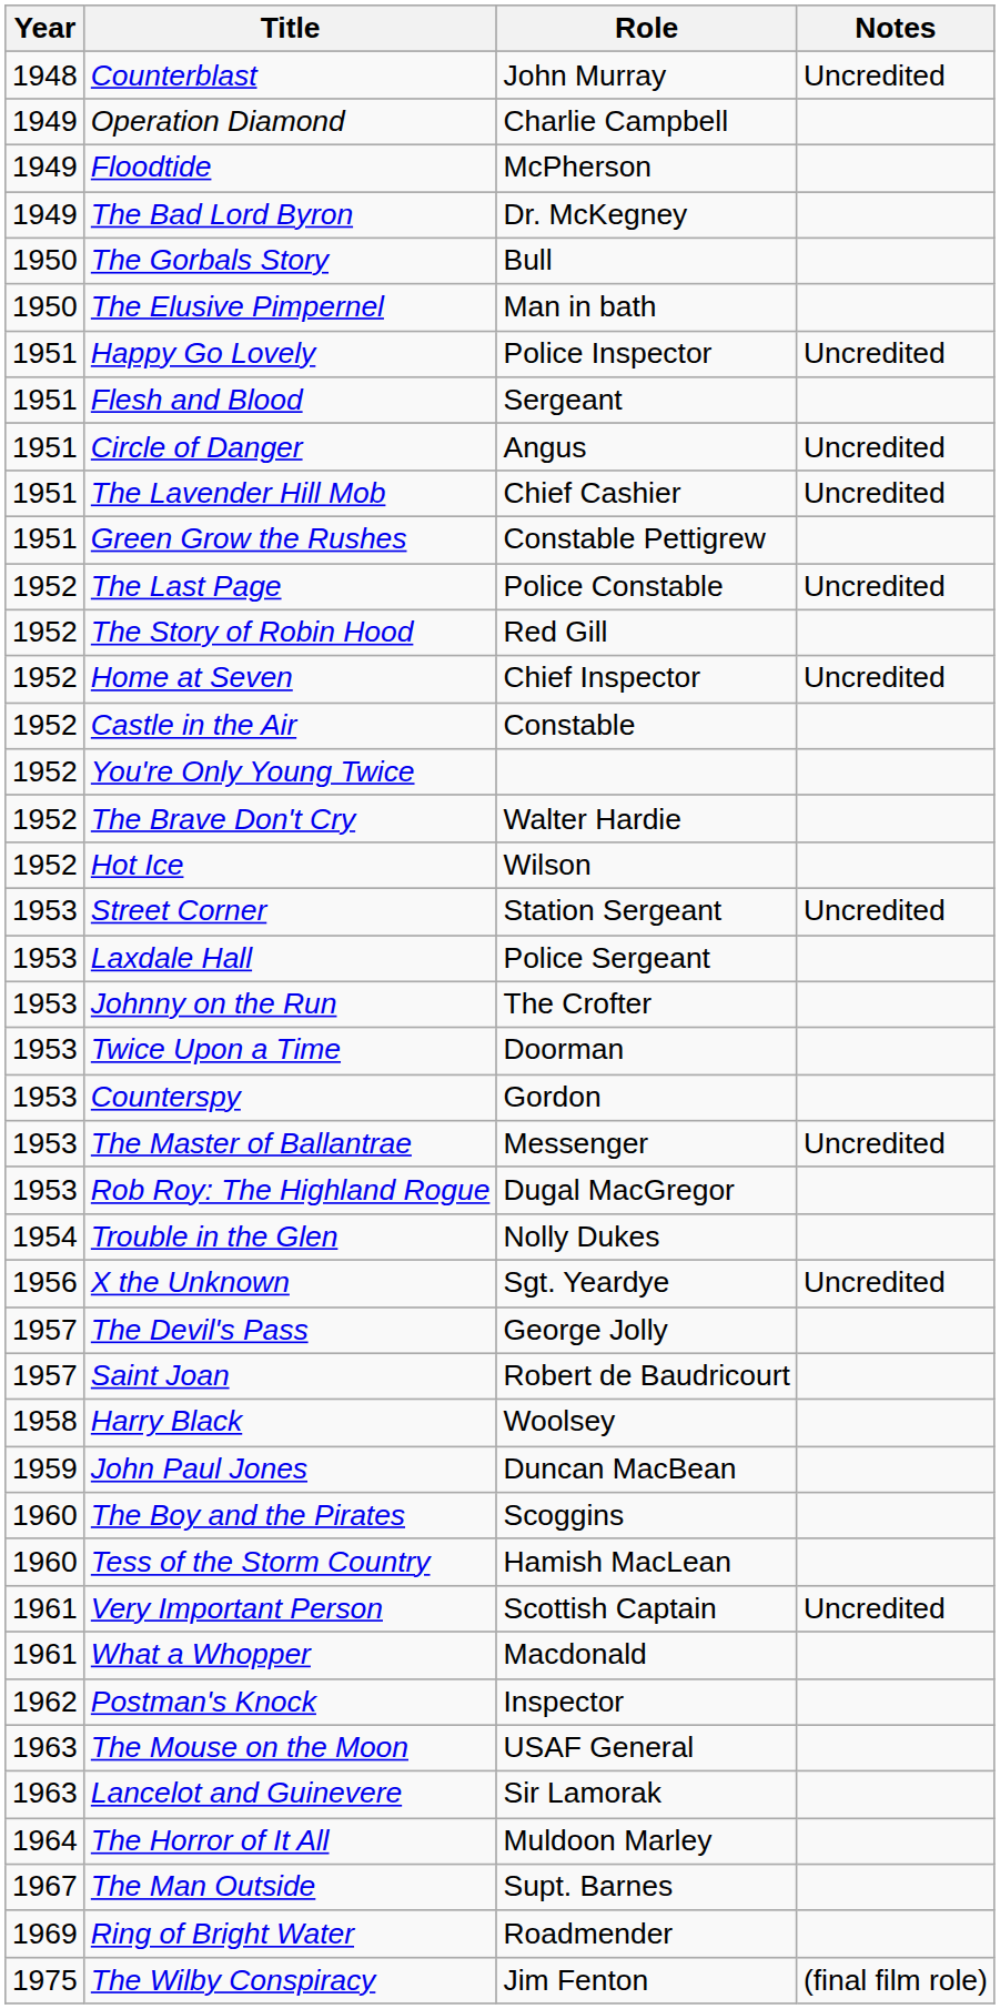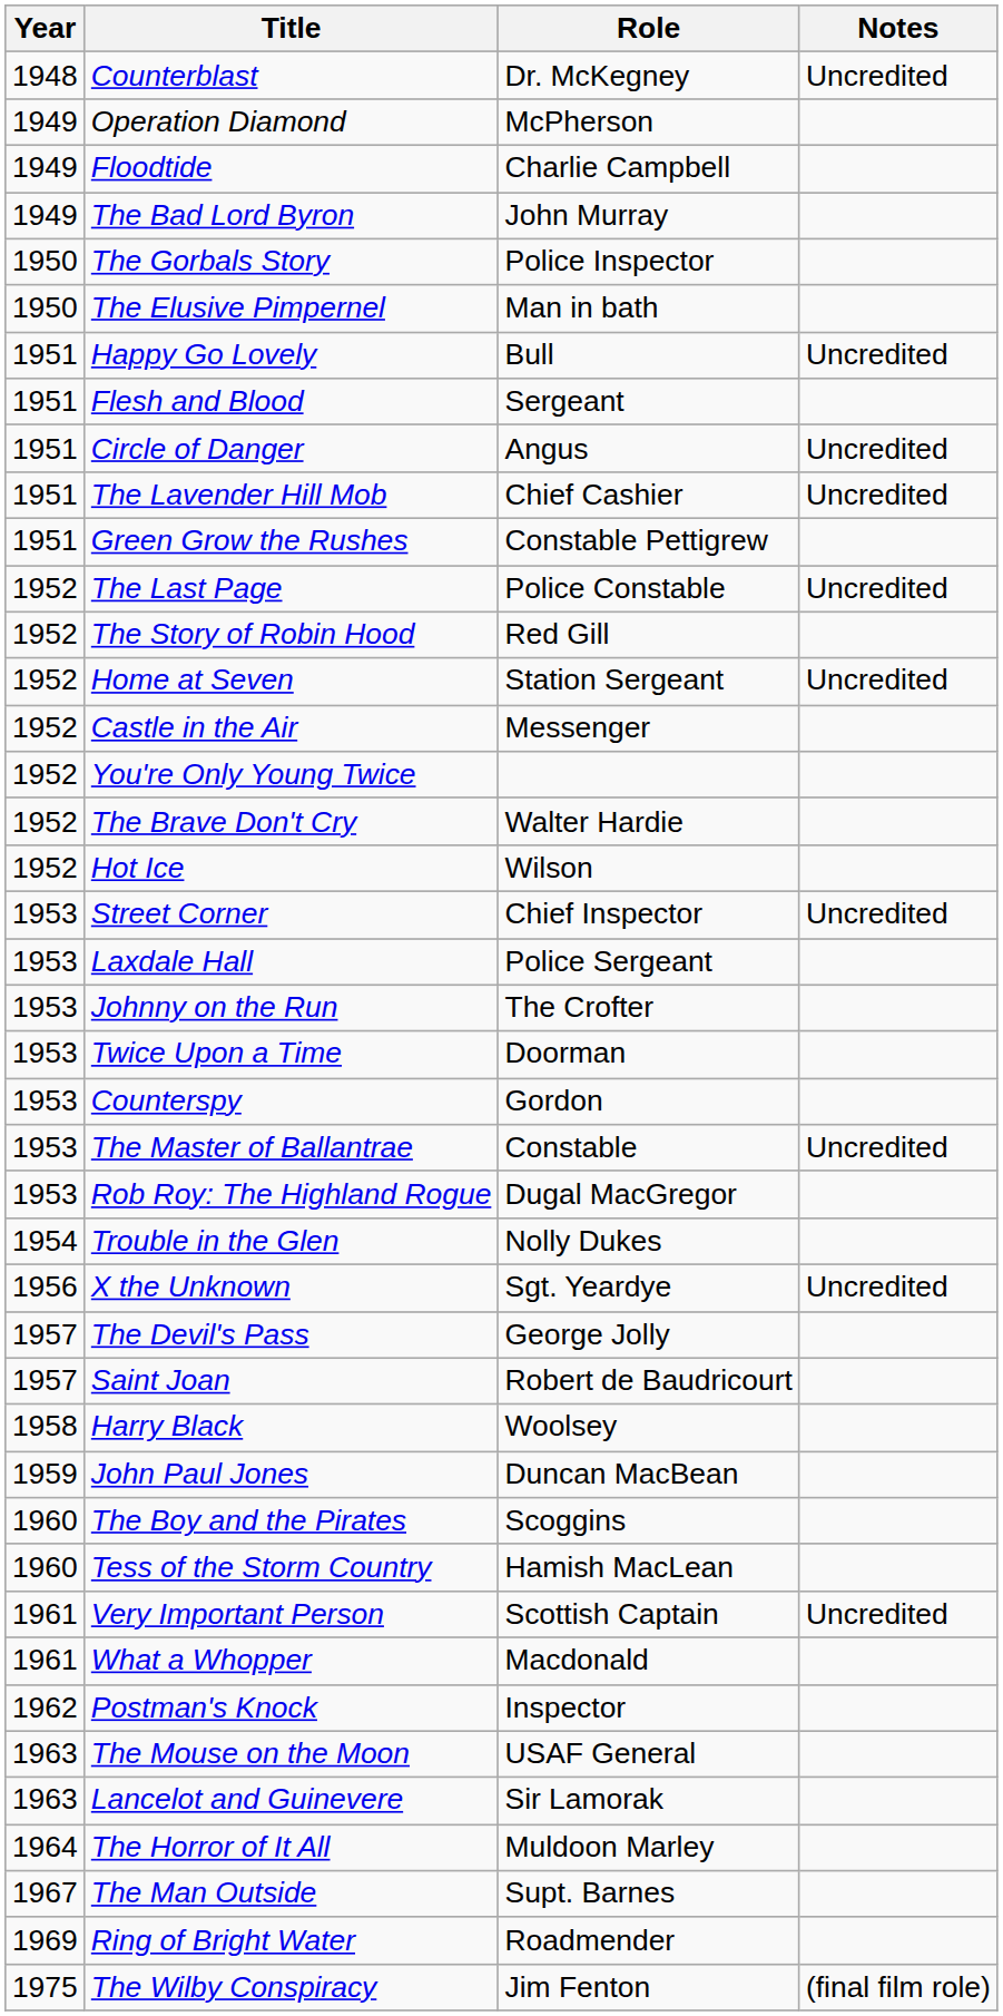Counterblast | Role: John Murray -> Dr. McKegney
Operation Diamond | Role: Charlie Campbell -> McPherson
Floodtide | Role: McPherson -> Charlie Campbell
The Bad Lord Byron | Role: Dr. McKegney -> John Murray
The Gorbals Story | Role: Bull -> Police Inspector
Happy Go Lovely | Role: Police Inspector -> Bull
Home at Seven | Role: Chief Inspector -> Station Sergeant
Castle in the Air | Role: Constable -> Messenger
Street Corner | Role: Station Sergeant -> Chief Inspector
The Master of Ballantrae | Role: Messenger -> Constable
